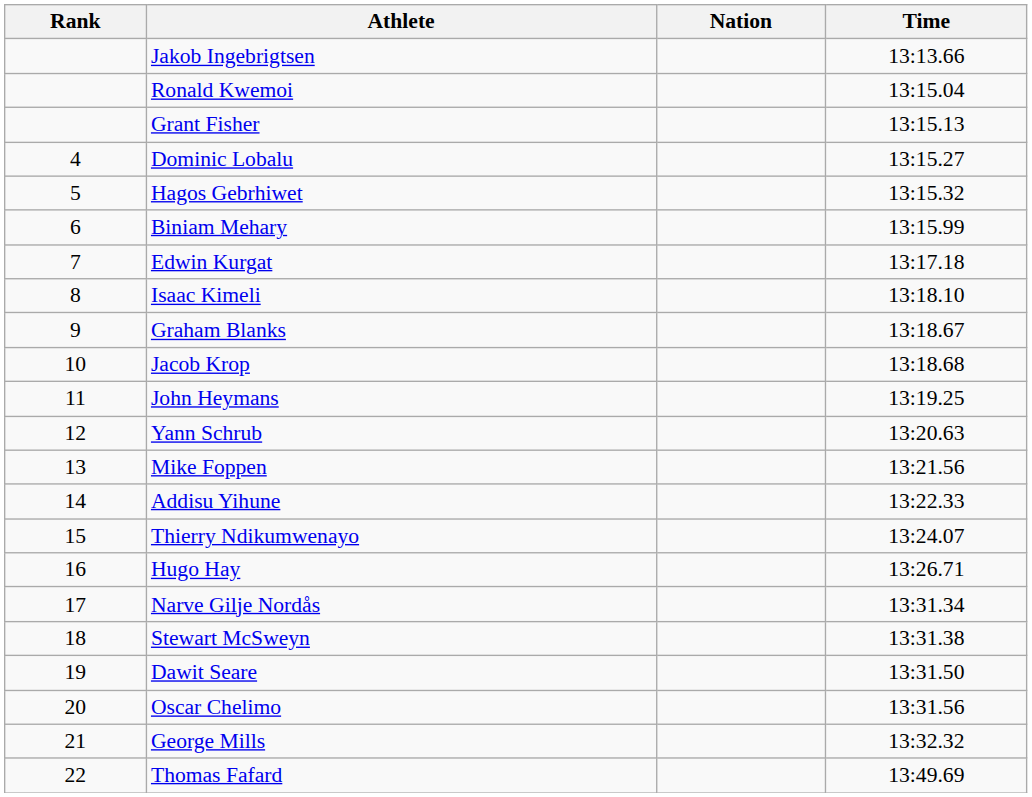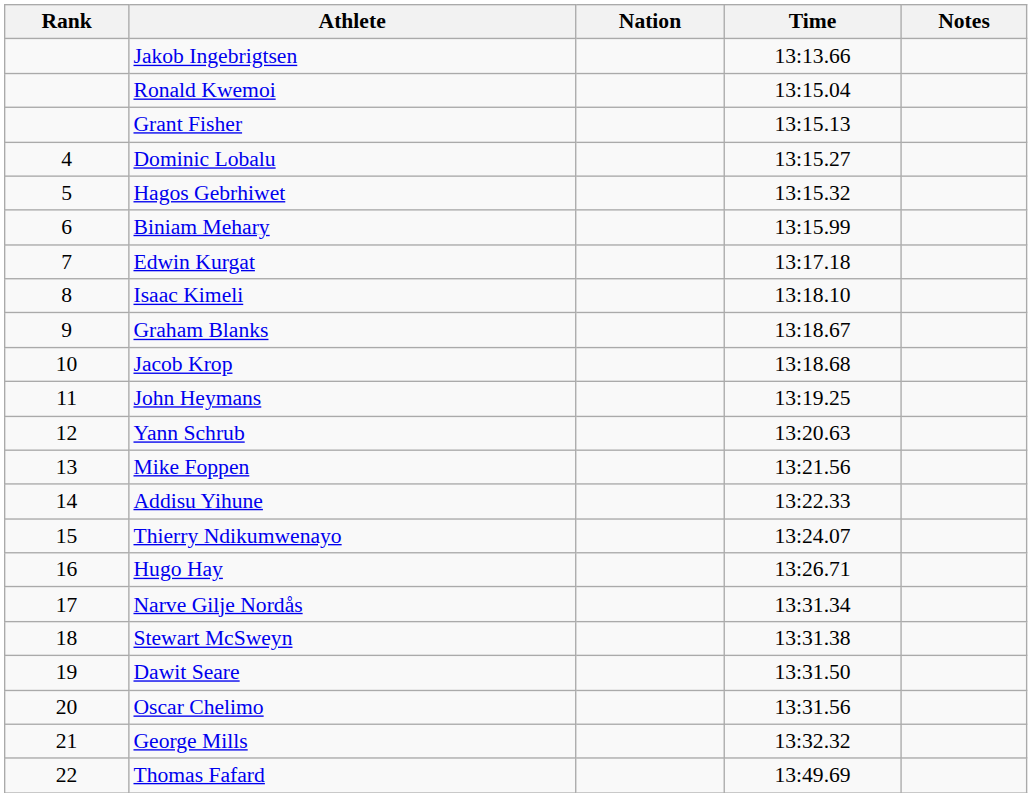+ column: Notes
